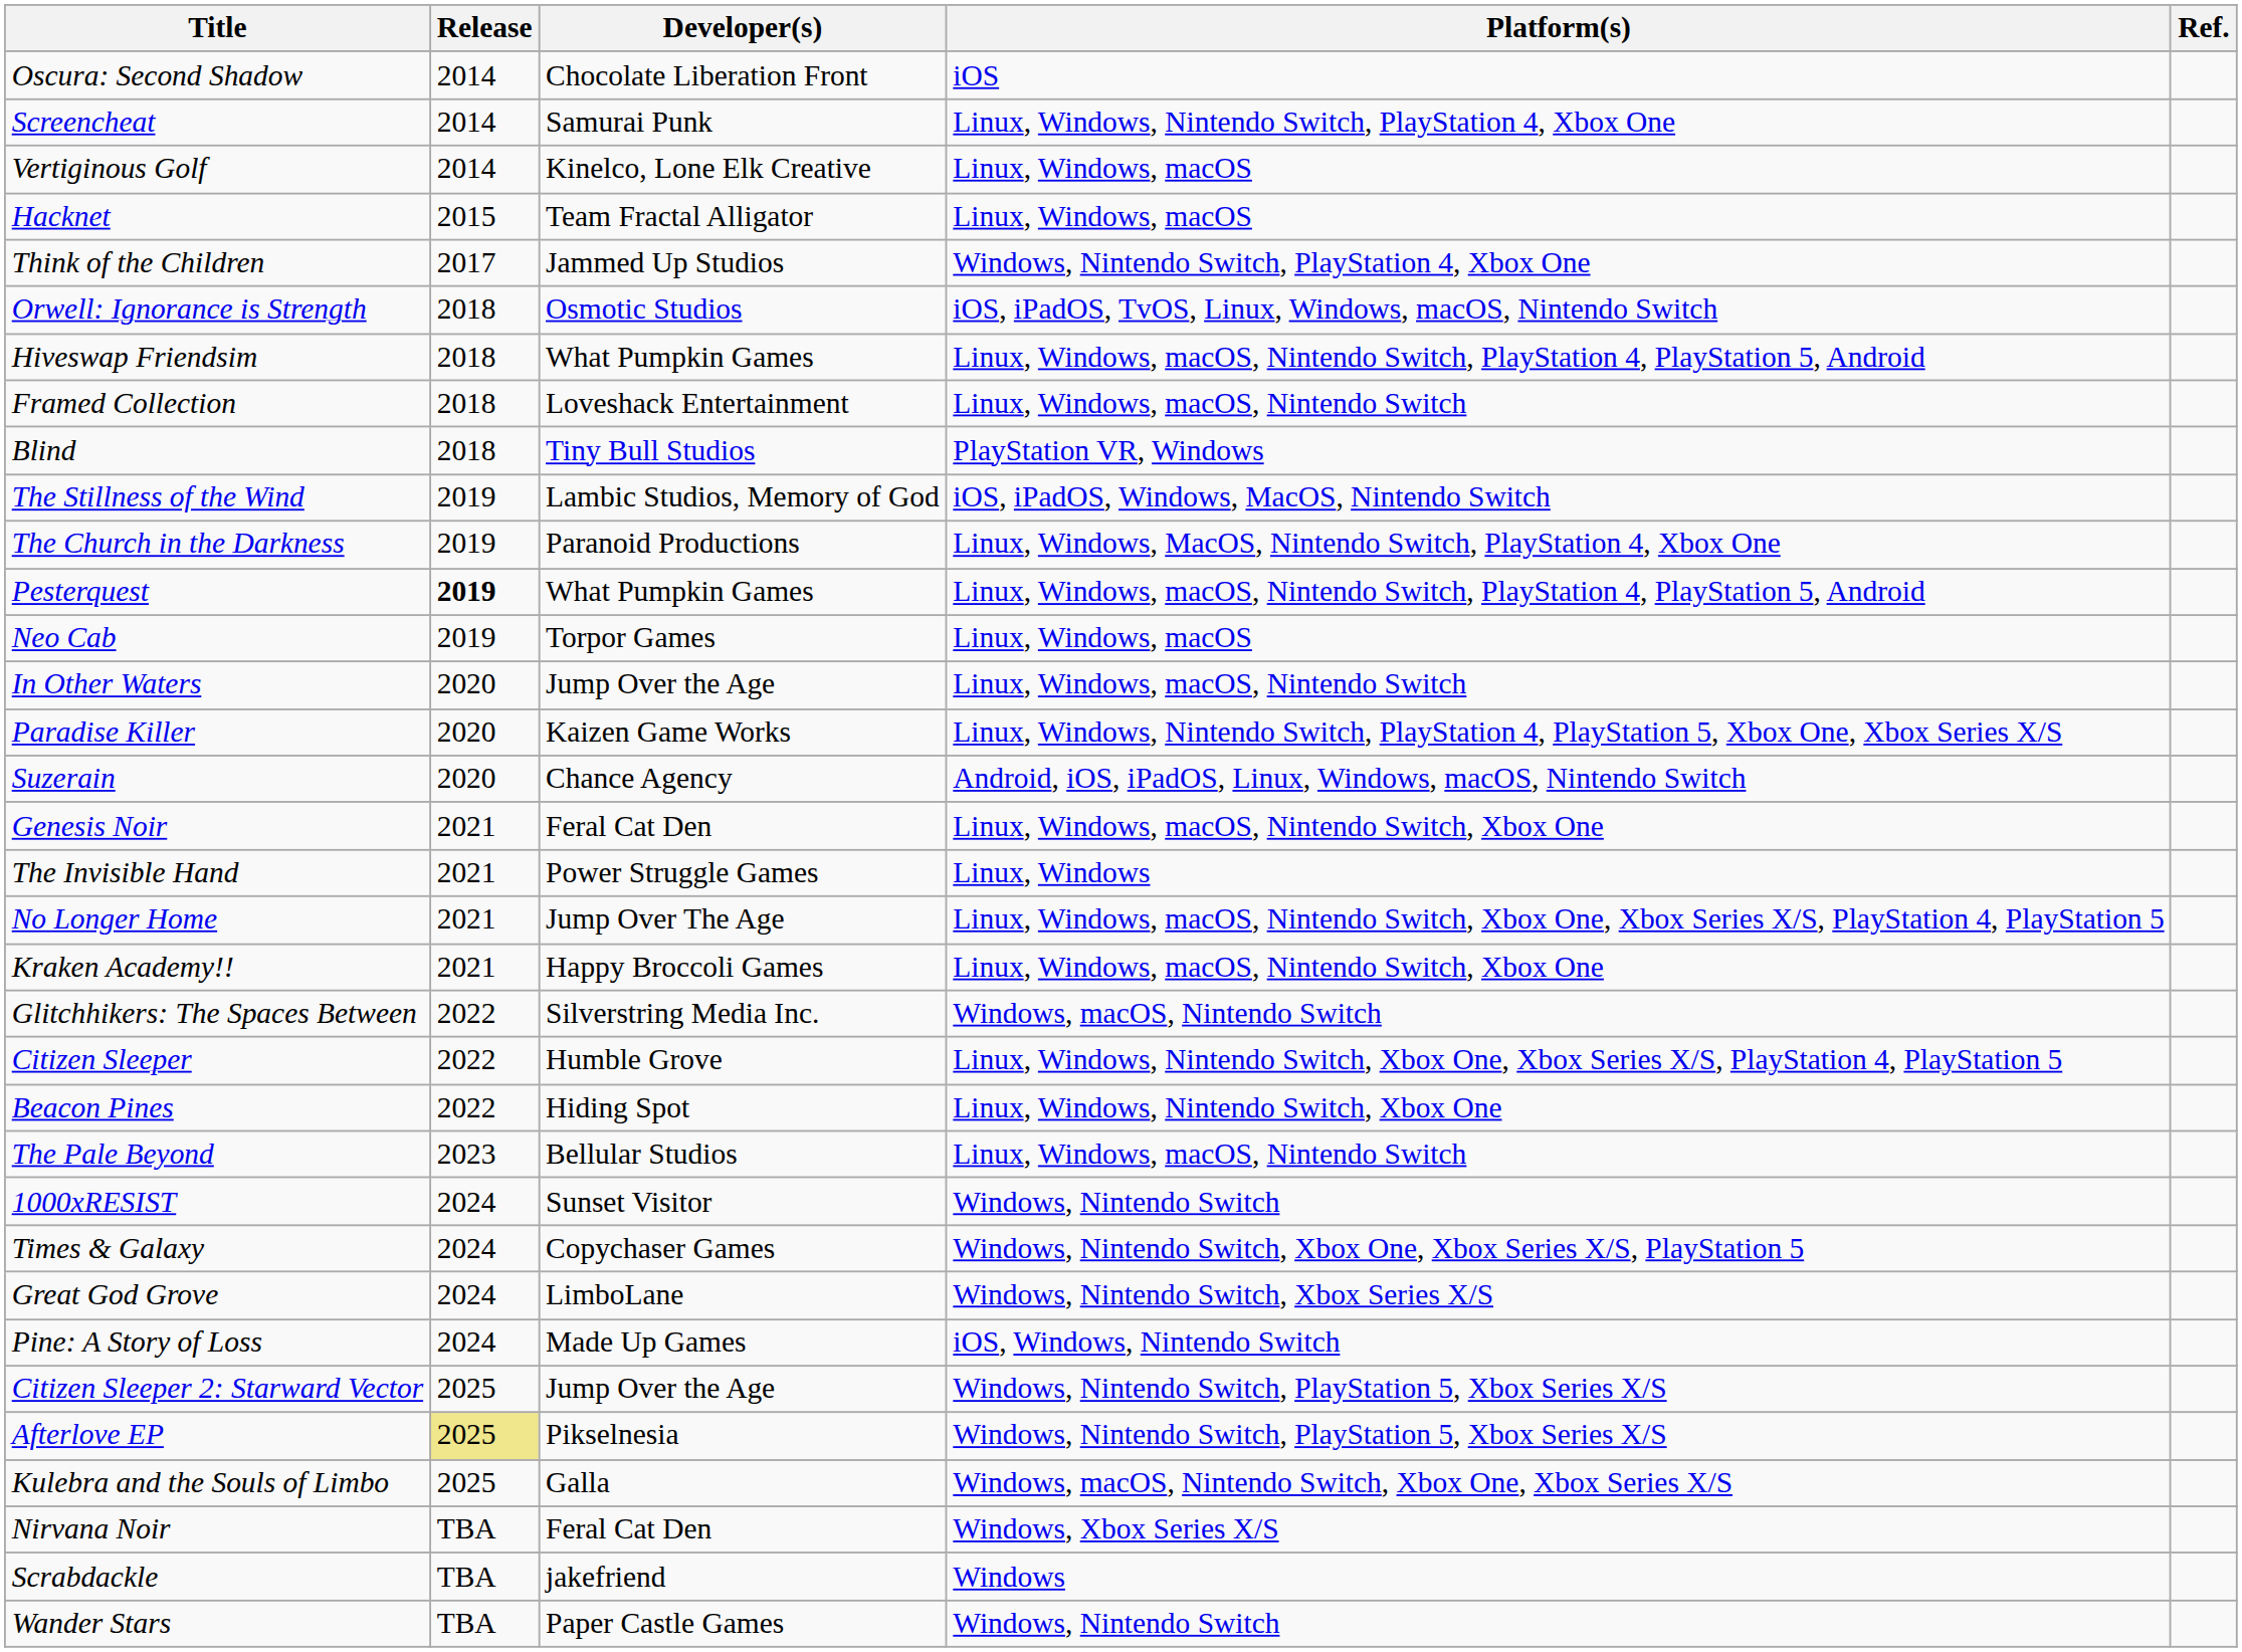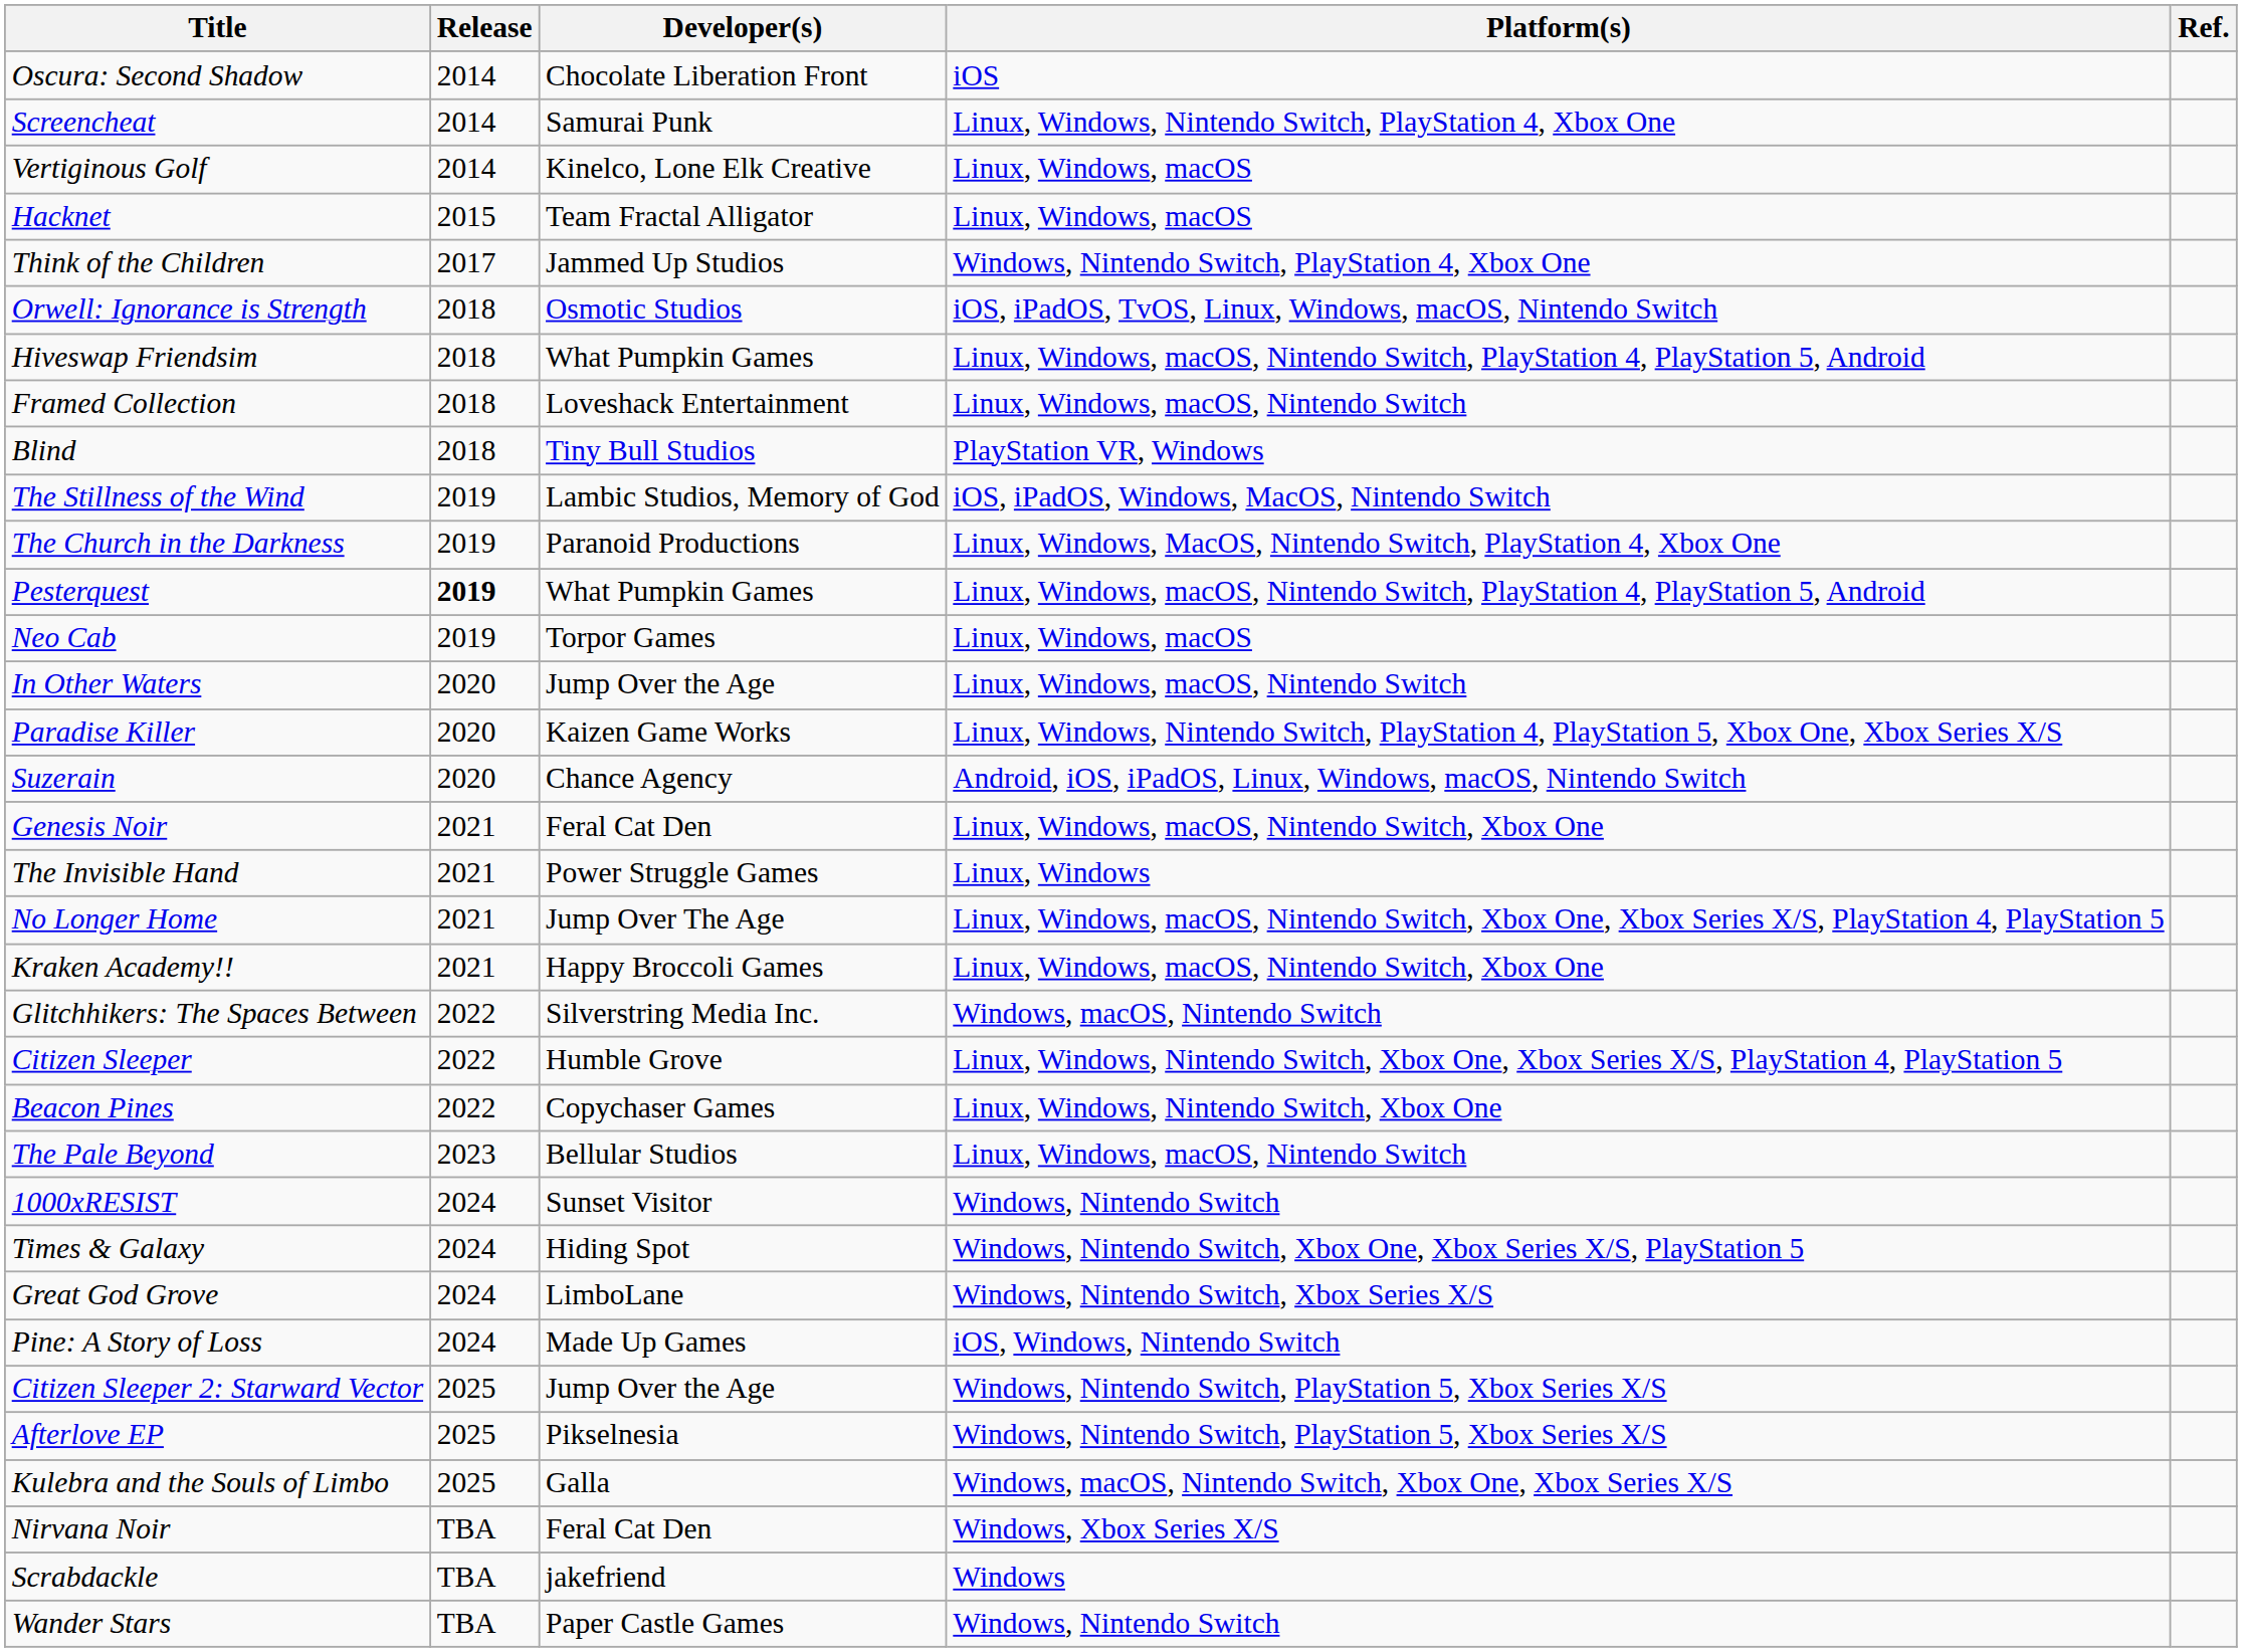Beacon Pines | Developer(s): Hiding Spot -> Copychaser Games
Times & Galaxy | Developer(s): Copychaser Games -> Hiding Spot
Afterlove EP | Release: khaki background -> no background
